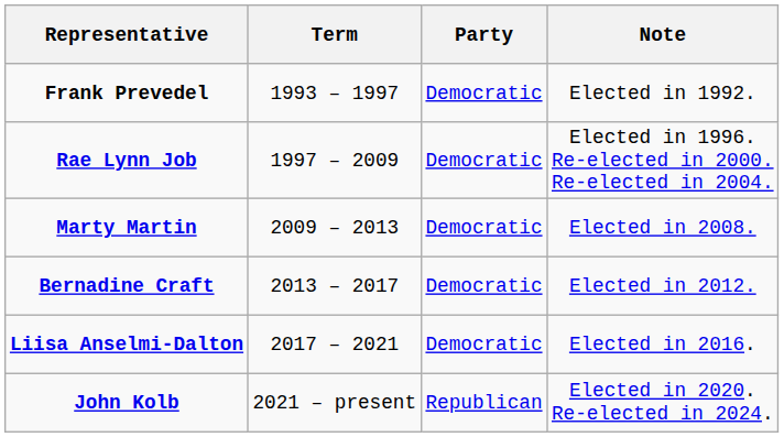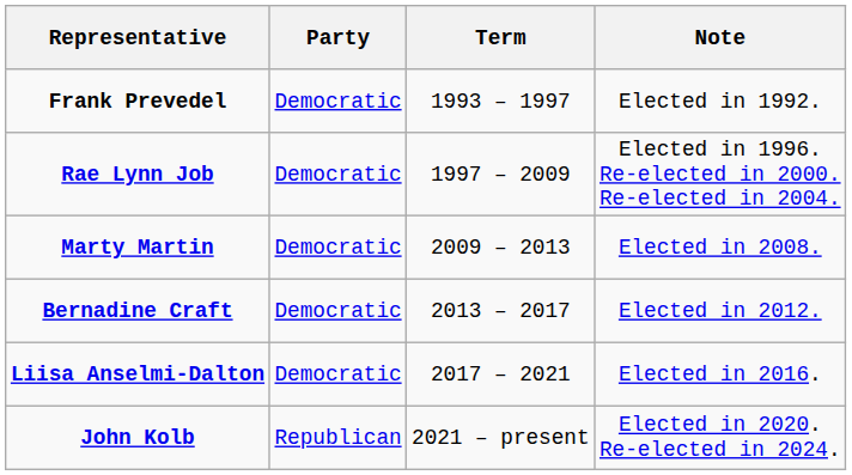columns swapped: Party <-> Term
